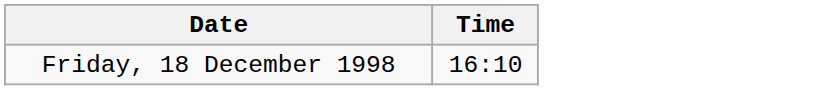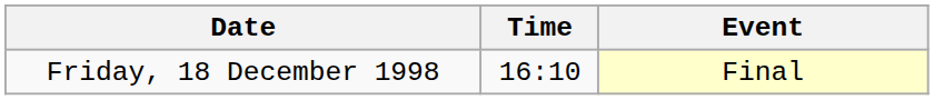+ column: Event | Final
